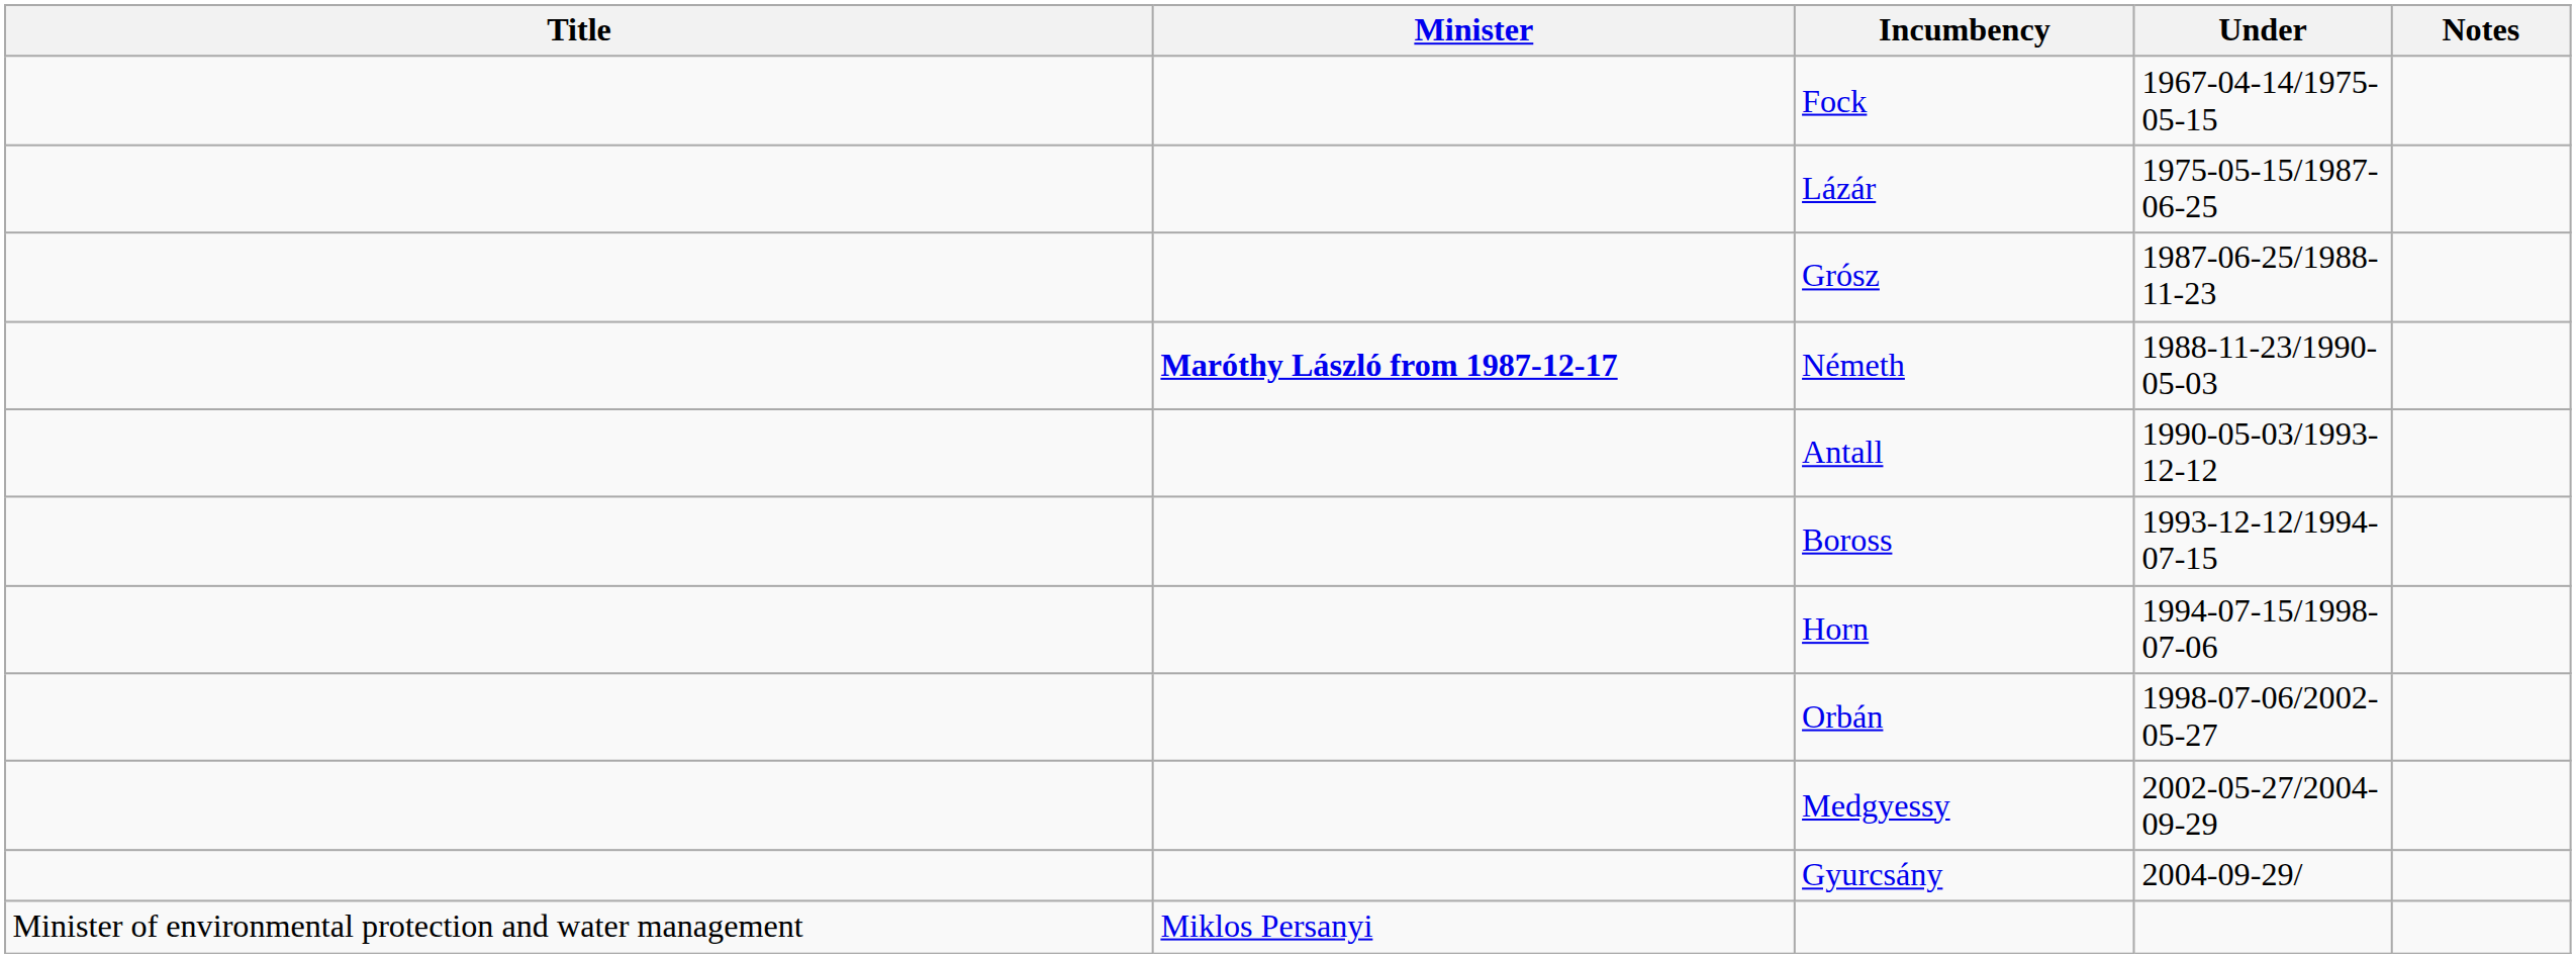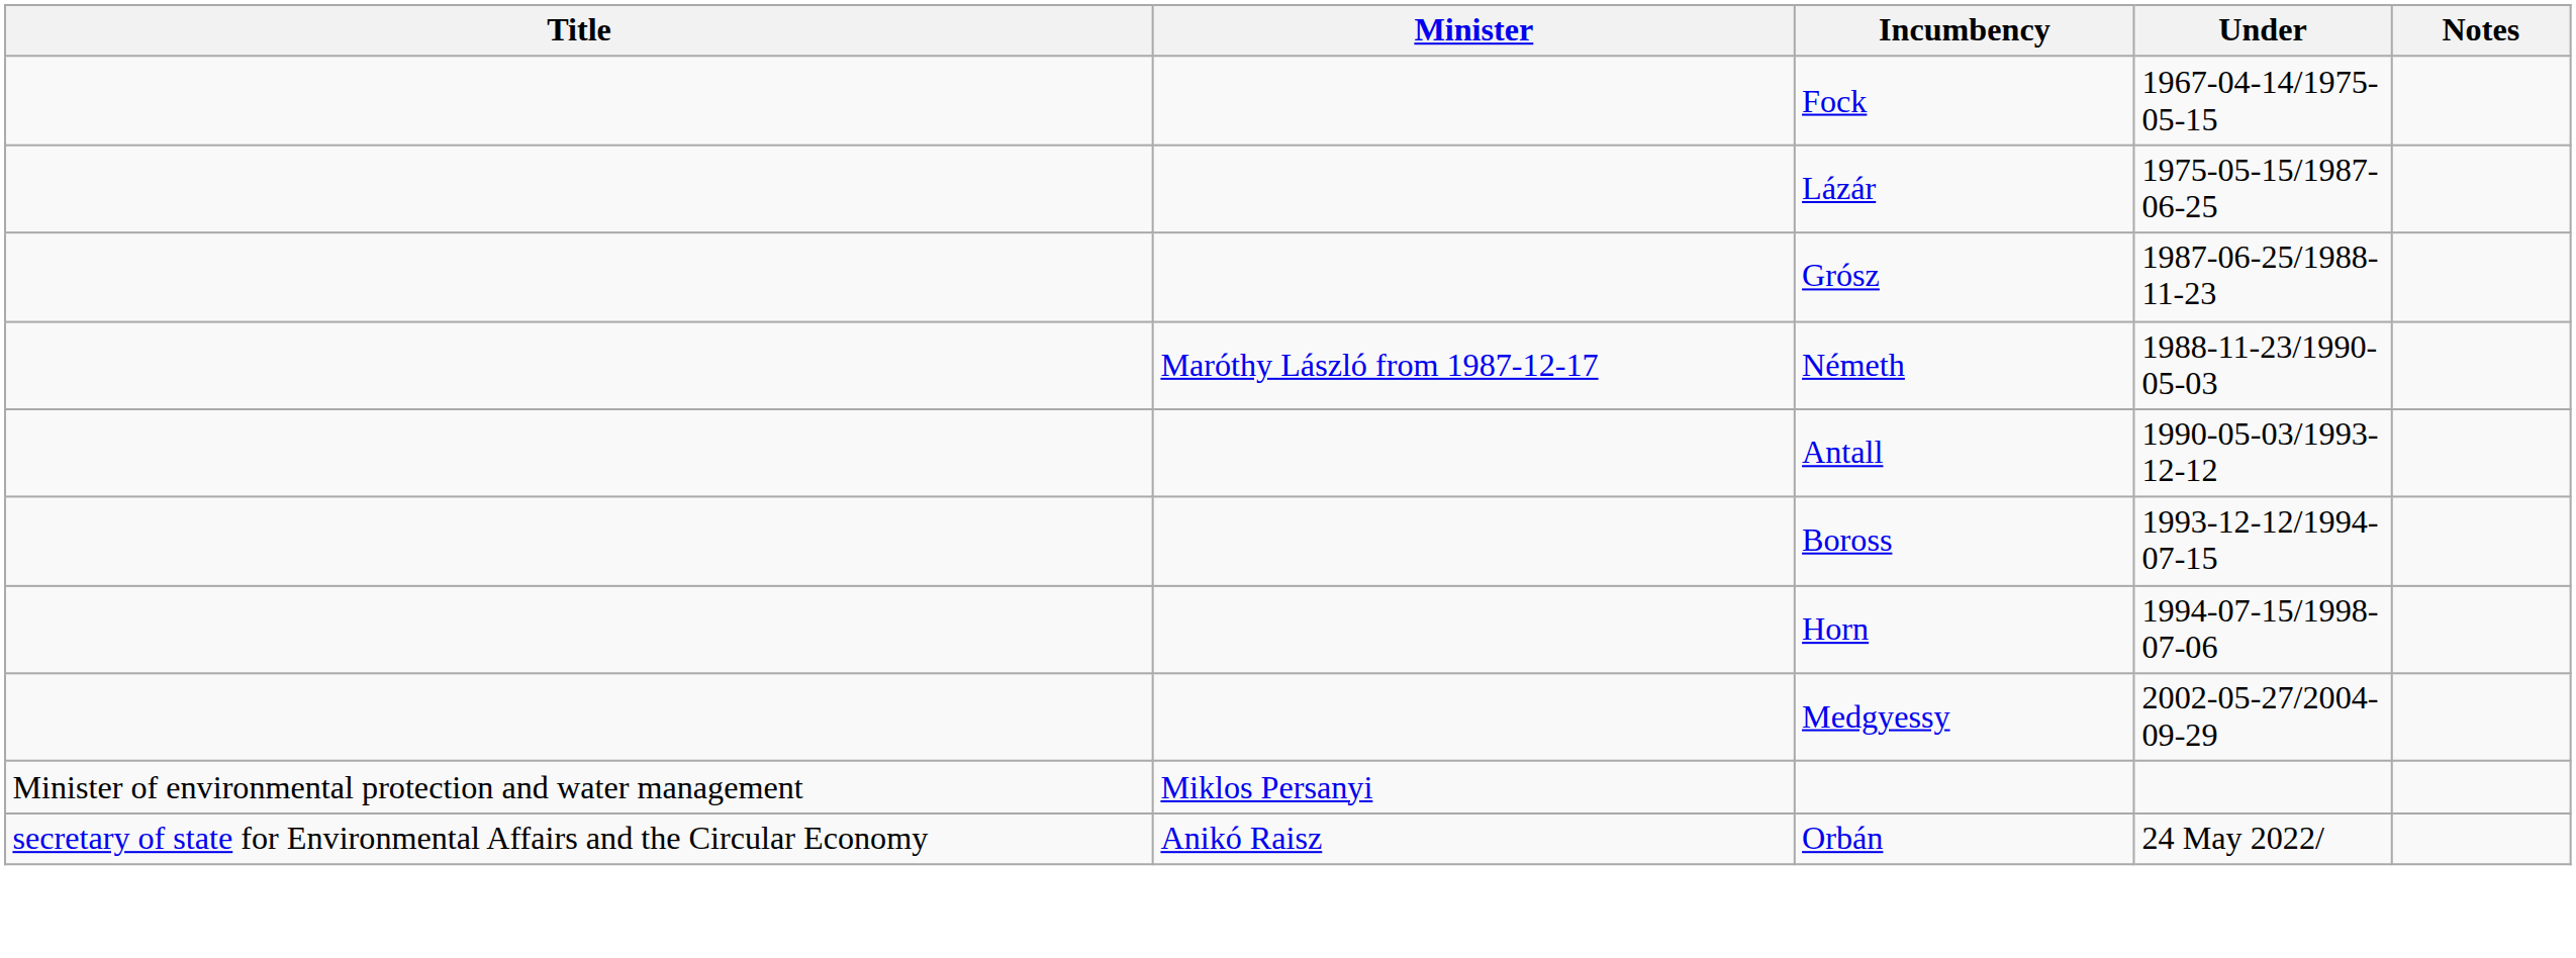Németh | Minister: bold -> normal
- row: Orbán | 1998-07-06/2002-05-27
- row: Gyurcsány | 2004-09-29/
+ row: secretary of state for Environmental Affairs and the Circular Economy | Anikó Raisz | Orbán | 24 May 2022/
